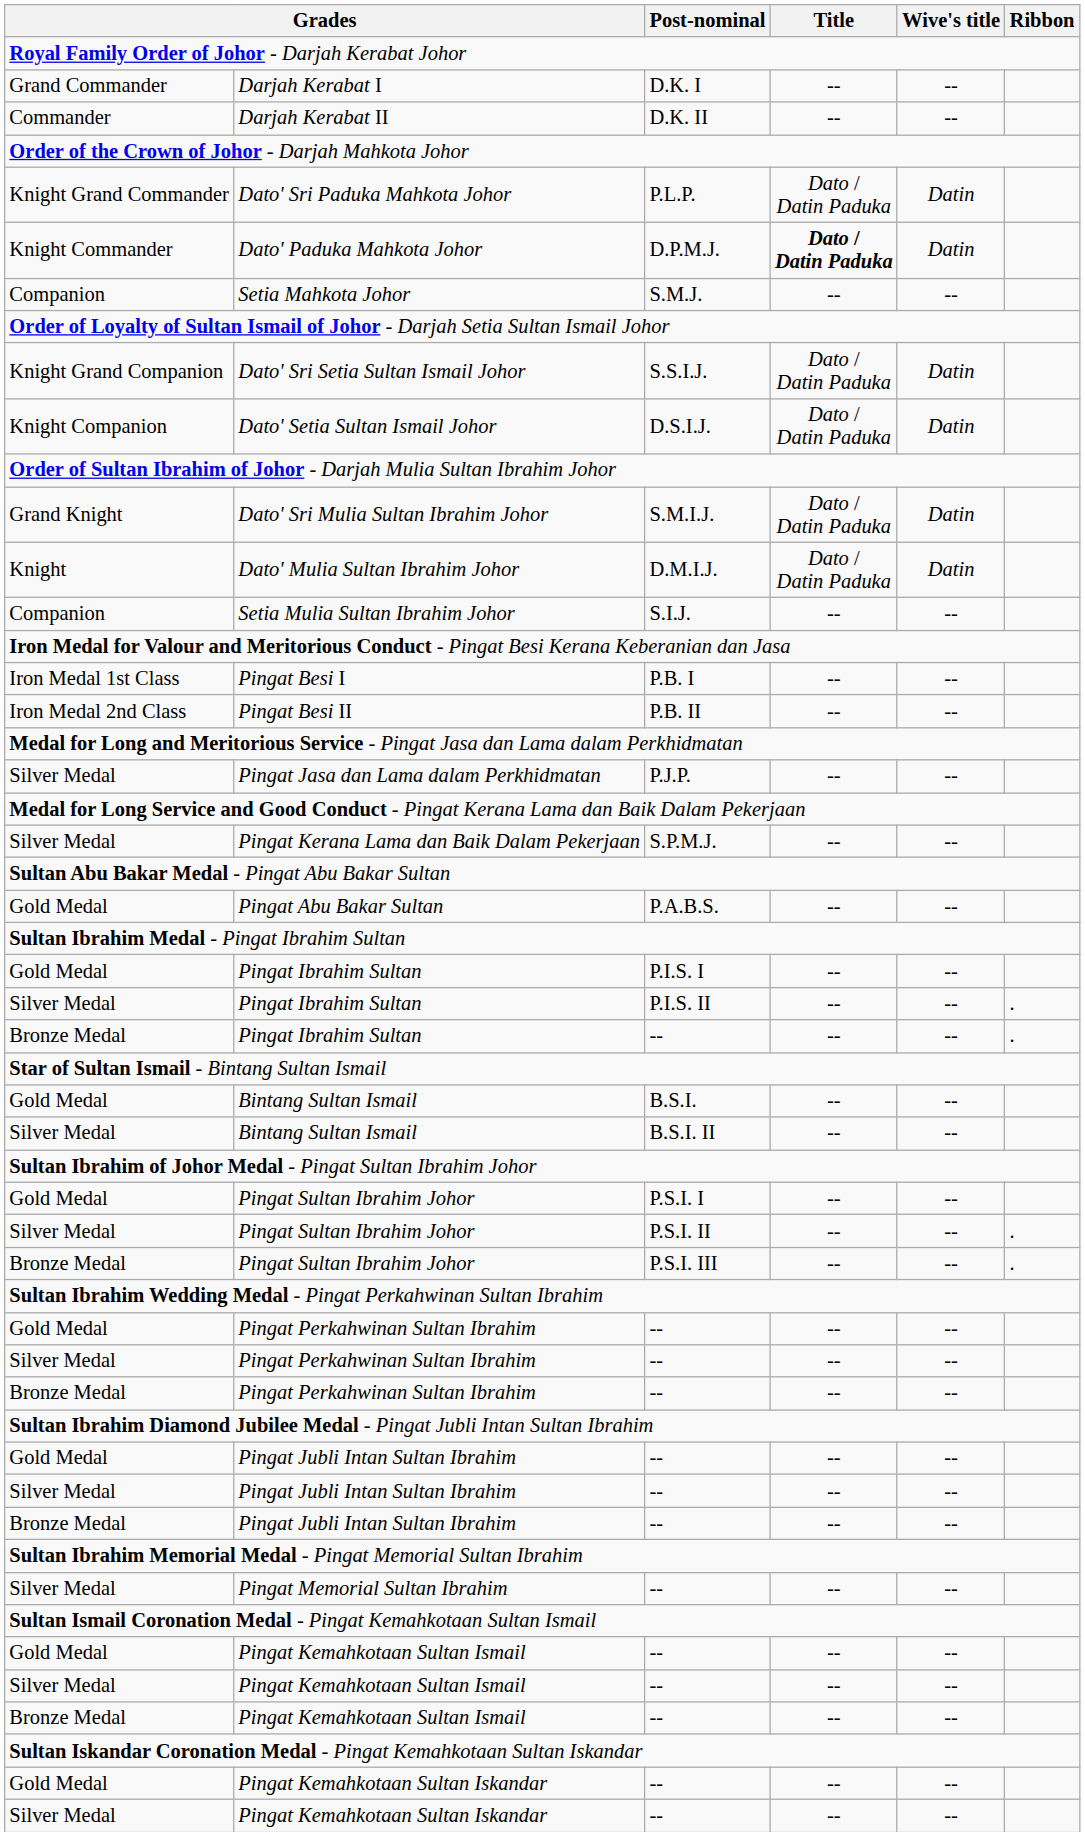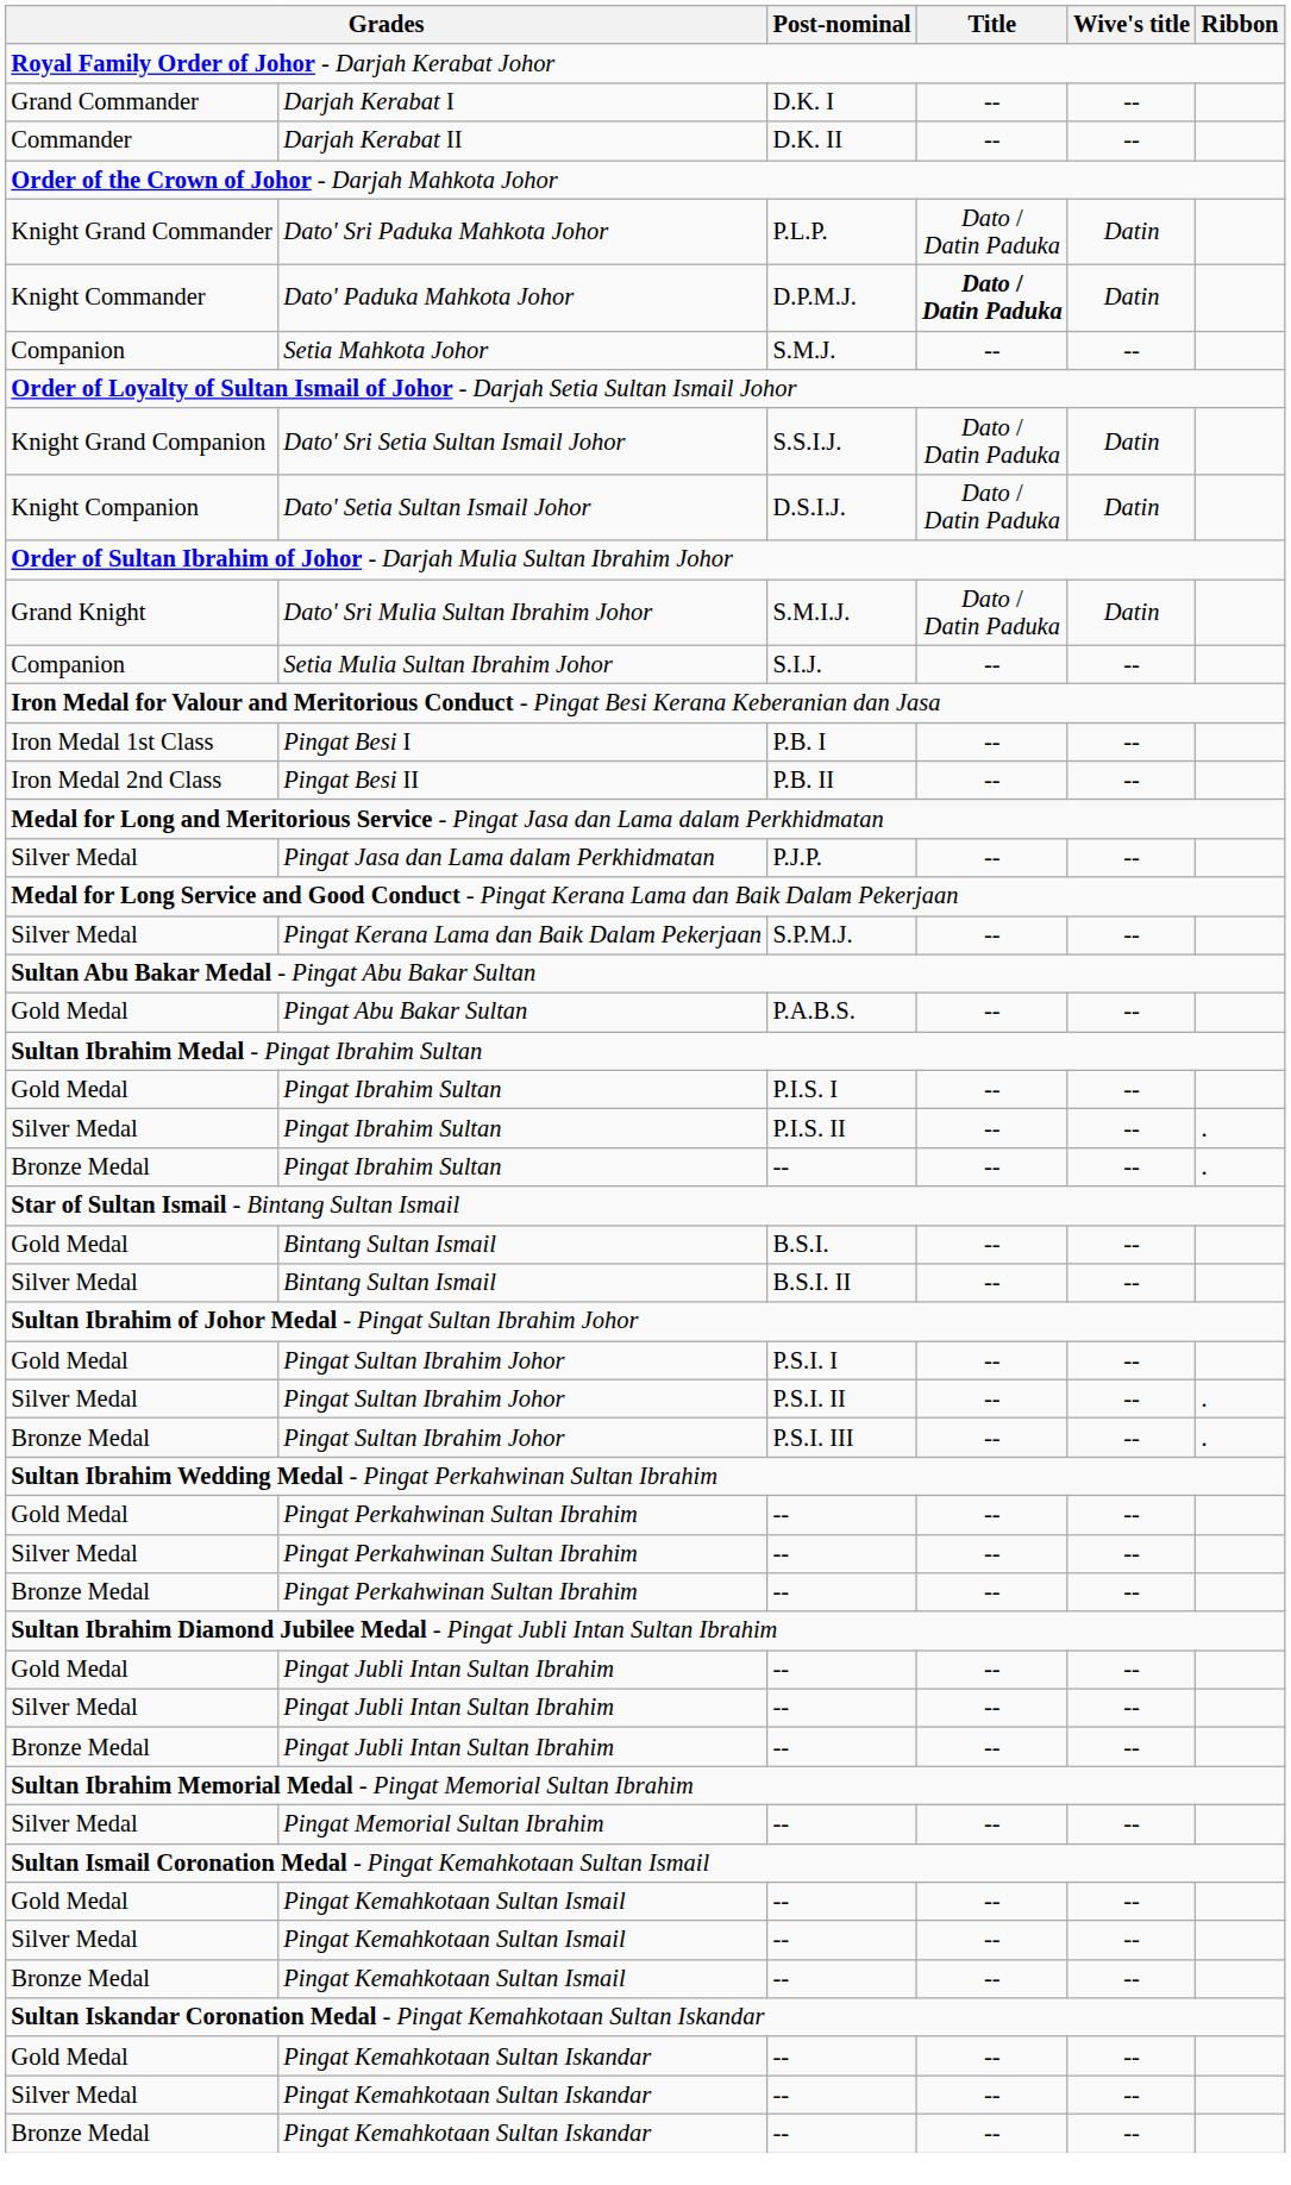- row: Knight | Dato' Mulia Sultan Ibrahim Johor | D.M.I.J. | Dato / Datin Paduka | Datin
+ row: Bronze Medal | Pingat Kemahkotaan Sultan Iskandar | -- | -- | --
